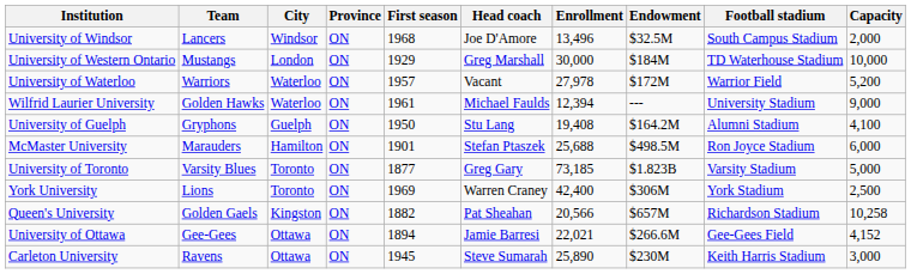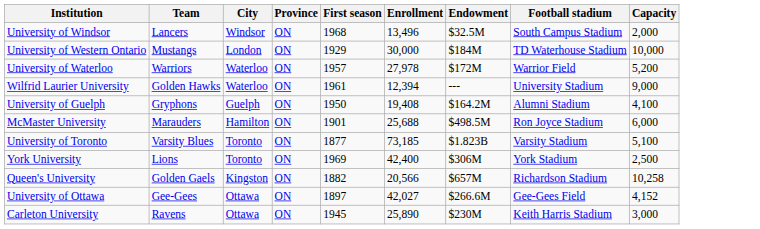- column: Head coach | Joe D'Amore | Greg Marshall | Vacant | Michael Faulds | Stu Lang | Stefan Ptaszek | Greg Gary | Warren Craney | Pat Sheahan | Jamie Barresi | Steve Sumarah
University of Toronto | Capacity: 5,000 -> 5,100
University of Ottawa | First season: 1894 -> 1897
University of Ottawa | Enrollment: 22,021 -> 42,027
